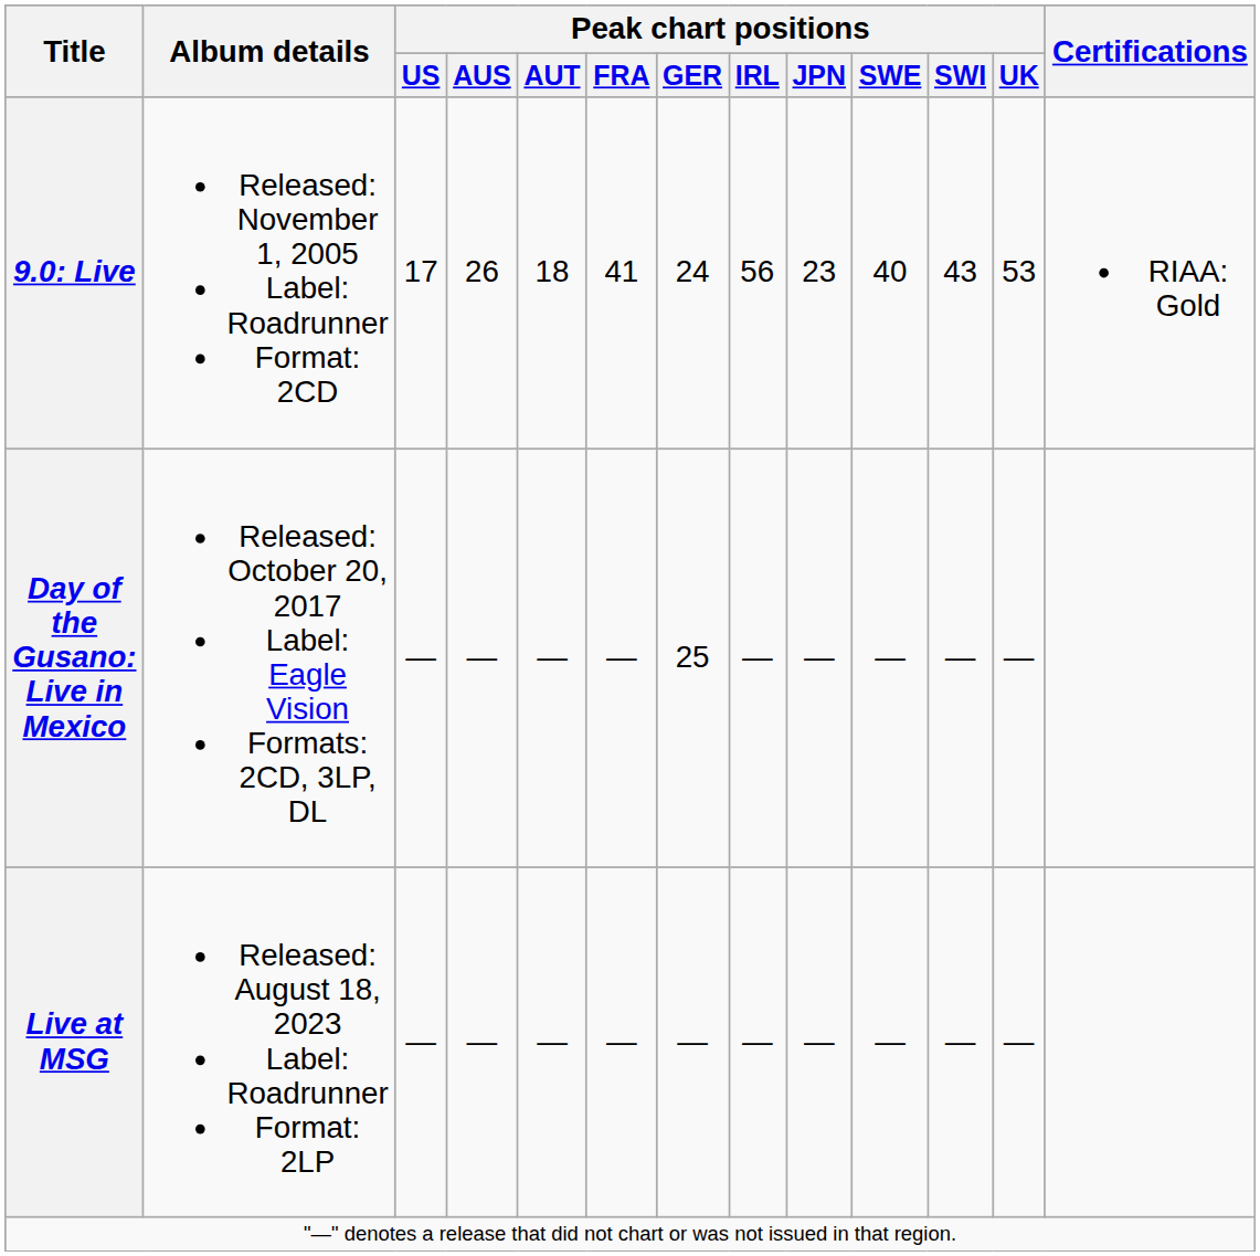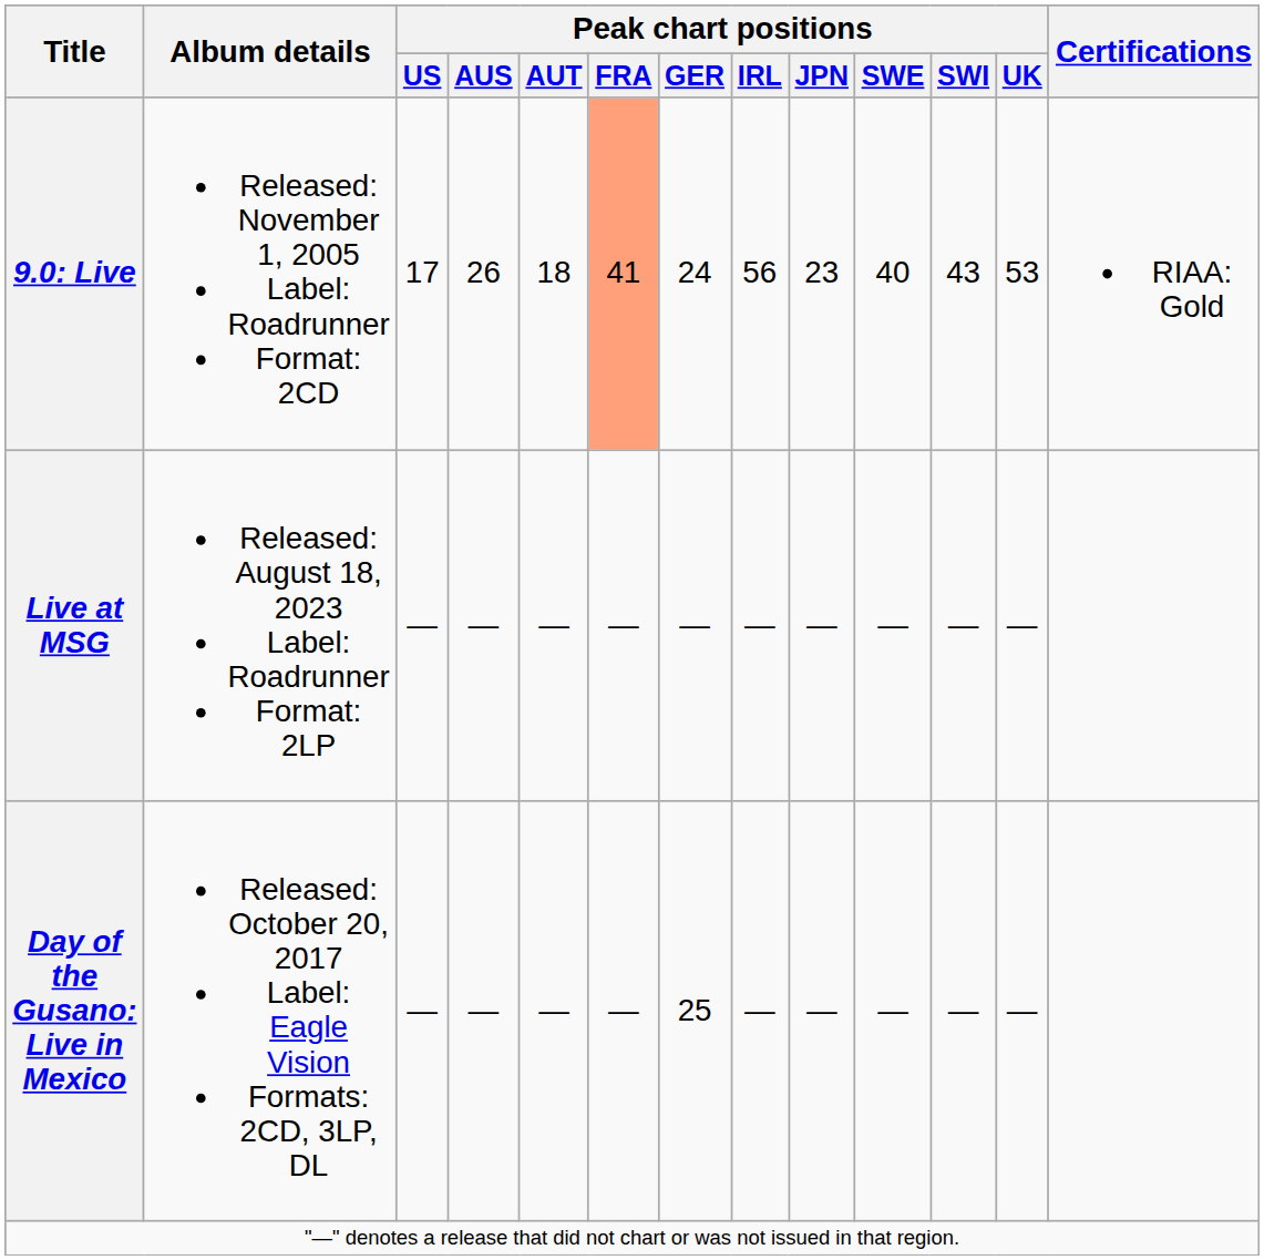9.0: Live | Peak chart positions / FRA: no background -> lightsalmon background
rows swapped: Day of the Gusano: Live in Mexico <-> Live at MSG
